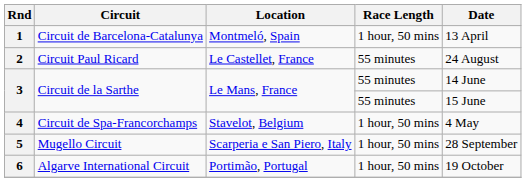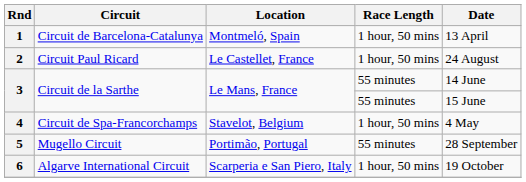2 | Race Length: 55 minutes -> 1 hour, 50 mins
5 | Location: Scarperia e San Piero, Italy -> Portimão, Portugal
5 | Race Length: 1 hour, 50 mins -> 55 minutes
6 | Location: Portimão, Portugal -> Scarperia e San Piero, Italy
